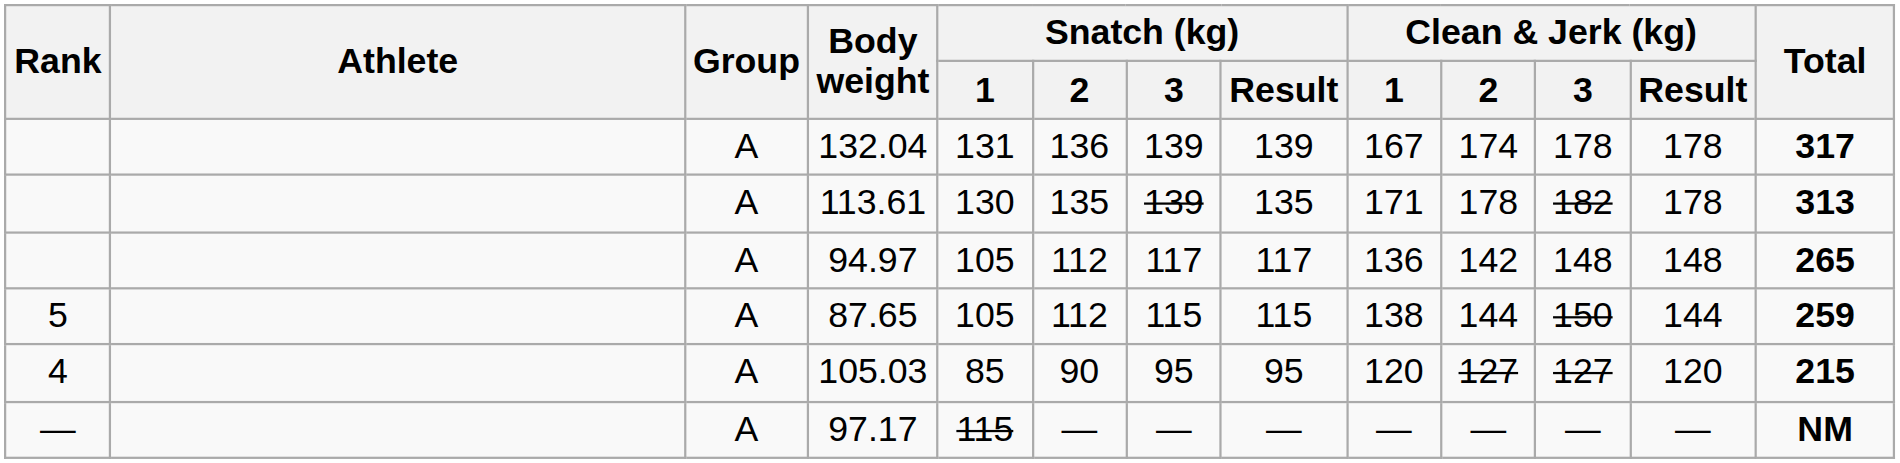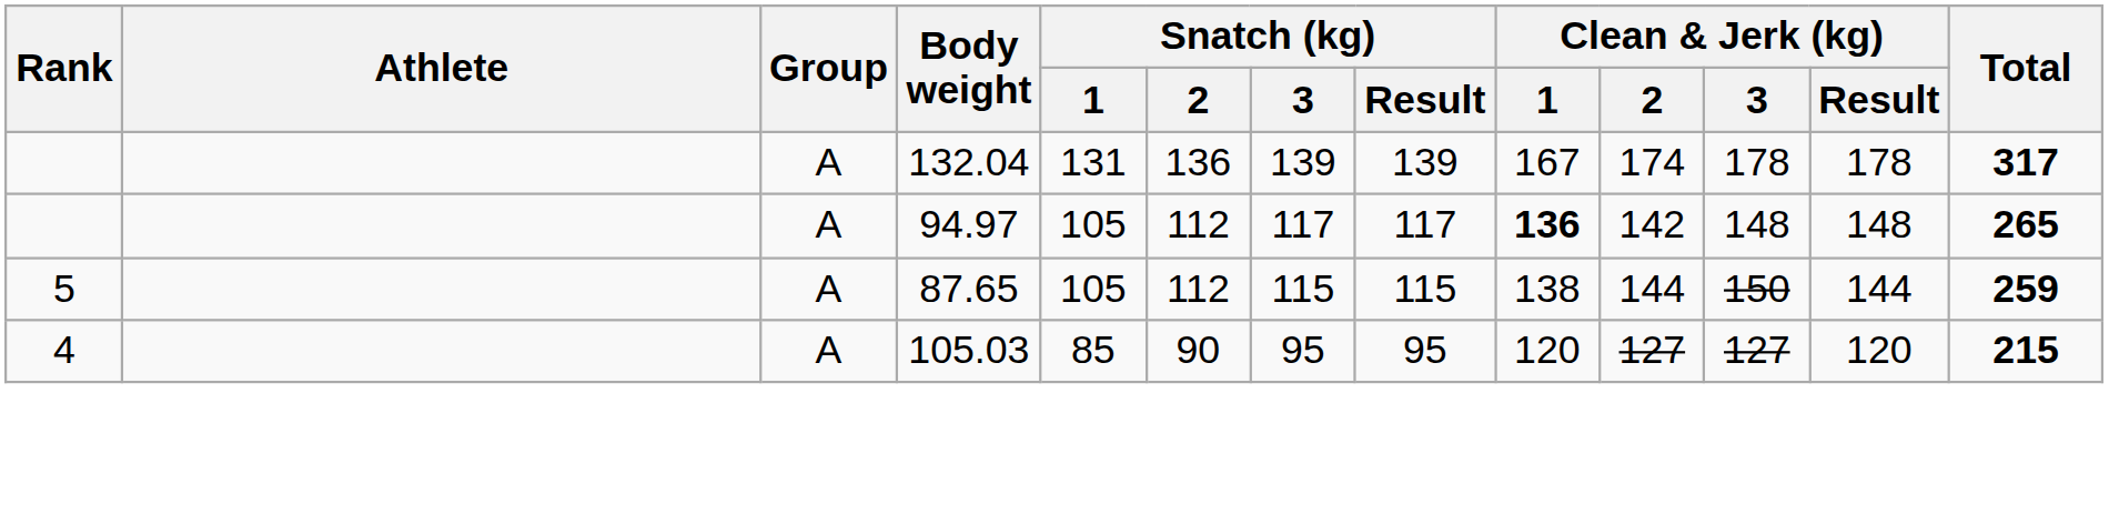- row: A | 113.61 | 130 | 135 | 139 | 135 | 171 | 178 | 182 | 178 | 313
94.97 | Clean & Jerk (kg) / 1: normal -> bold
- row: — | A | 97.17 | 115 | — | — | — | — | — | — | — | NM
